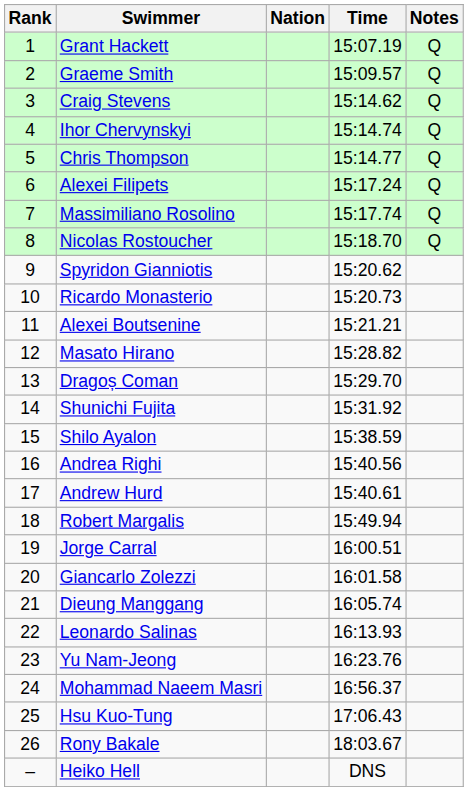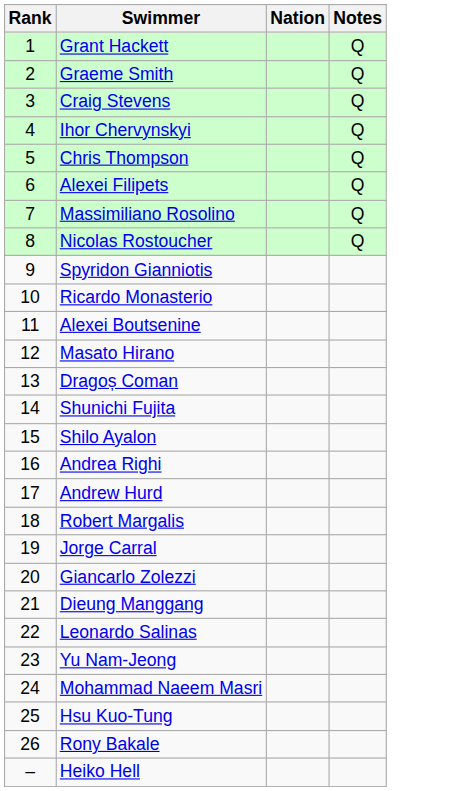- column: Time | 15:07.19 | 15:09.57 | 15:14.62 | 15:14.74 | 15:14.77 | 15:17.24 | 15:17.74 | 15:18.70 | 15:20.62 | 15:20.73 | 15:21.21 | 15:28.82 | 15:29.70 | 15:31.92 | 15:38.59 | 15:40.56 | 15:40.61 | 15:49.94 | 16:00.51 | 16:01.58 | 16:05.74 | 16:13.93 | 16:23.76 | 16:56.37 | 17:06.43 | 18:03.67 | DNS
